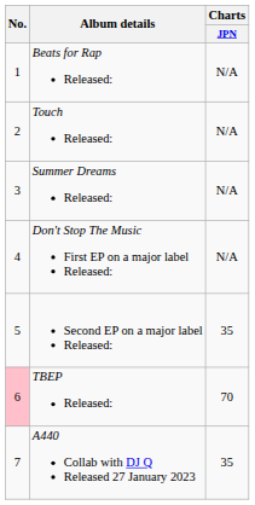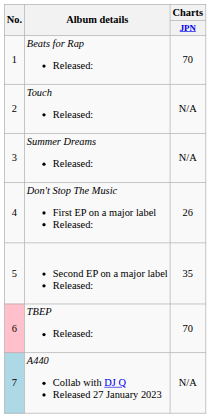Beats for Rap Released: | Charts / JPN: N/A -> 70
Don't Stop The Music First EP on a major label Released: | Charts / JPN: N/A -> 26
A440 Collab with DJ Q Released 27 January 2023 | No.: no background -> lightblue background
A440 Collab with DJ Q Released 27 January 2023 | Charts / JPN: 35 -> N/A
